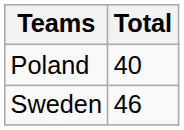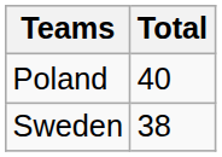Sweden | Total: 46 -> 38
